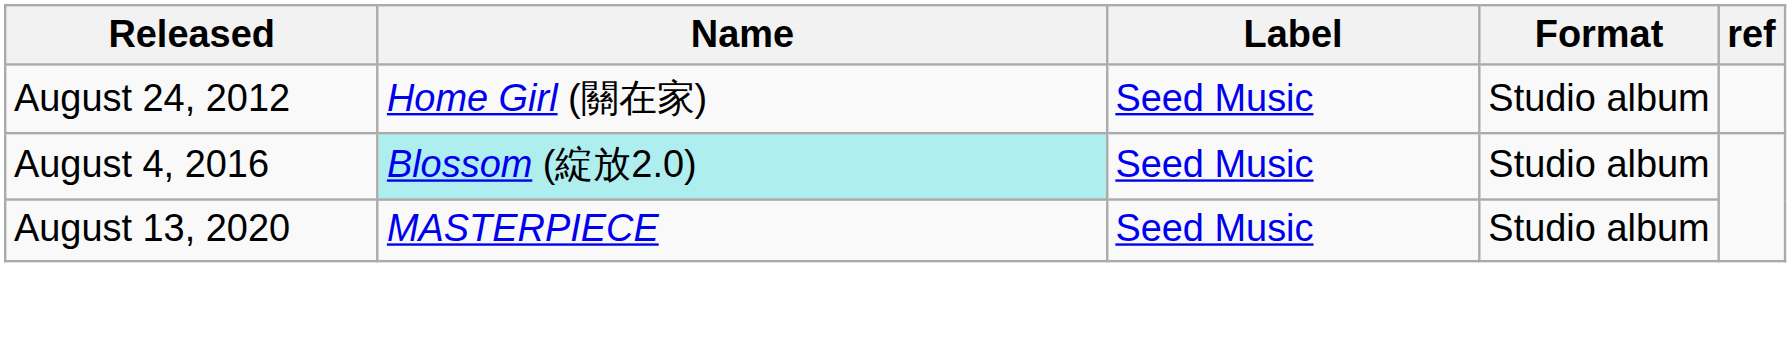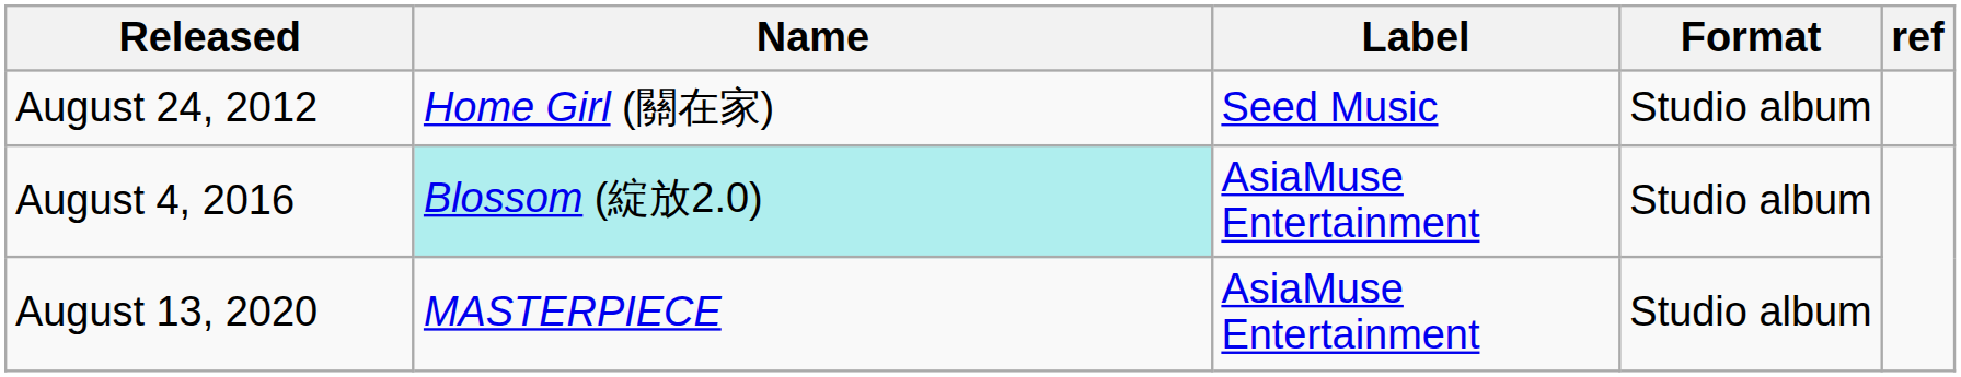August 4, 2016 | Label: Seed Music -> AsiaMuse Entertainment
August 13, 2020 | Label: Seed Music -> AsiaMuse Entertainment
